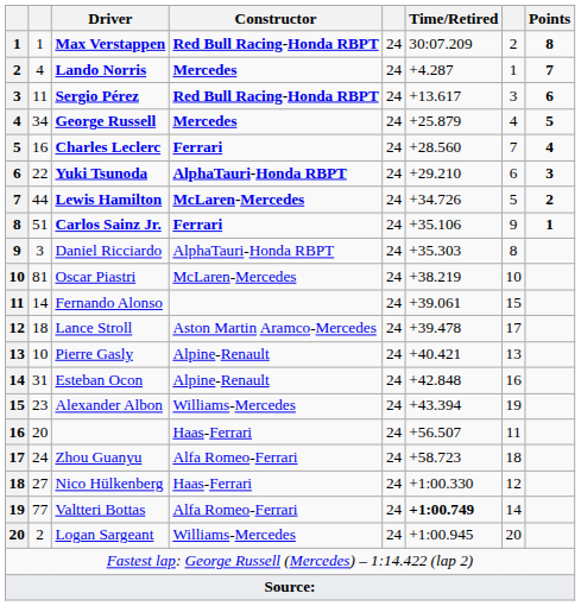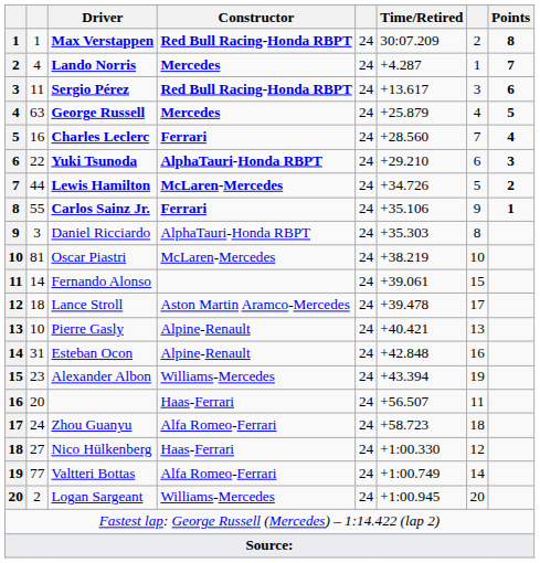George Russell | column 2: 34 -> 63
Carlos Sainz Jr. | column 2: 51 -> 55
Valtteri Bottas | Time/Retired: bold -> normal
